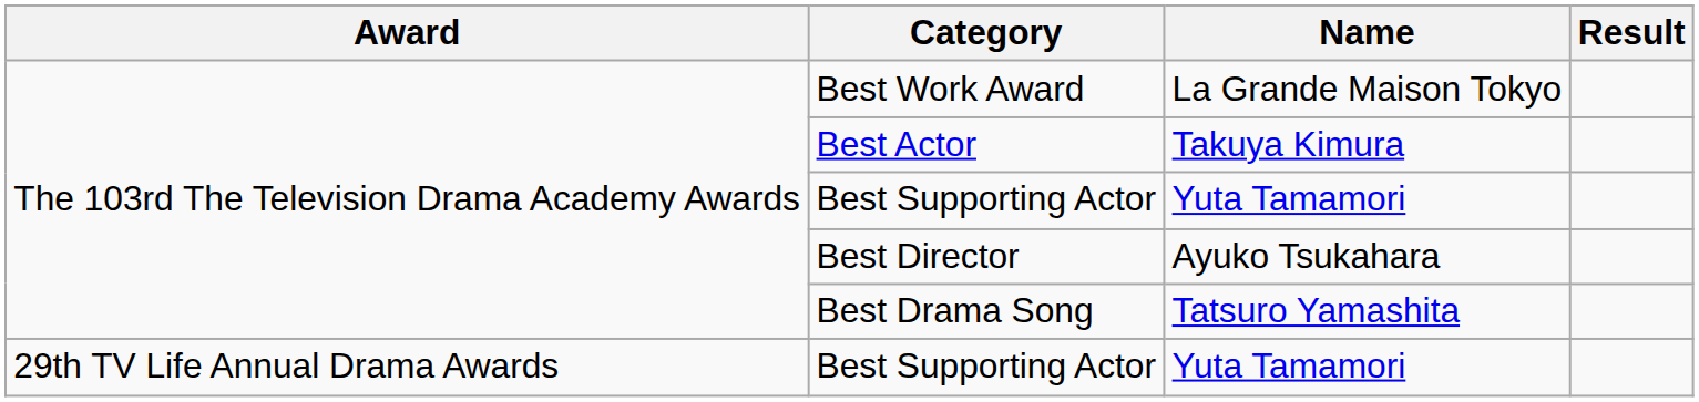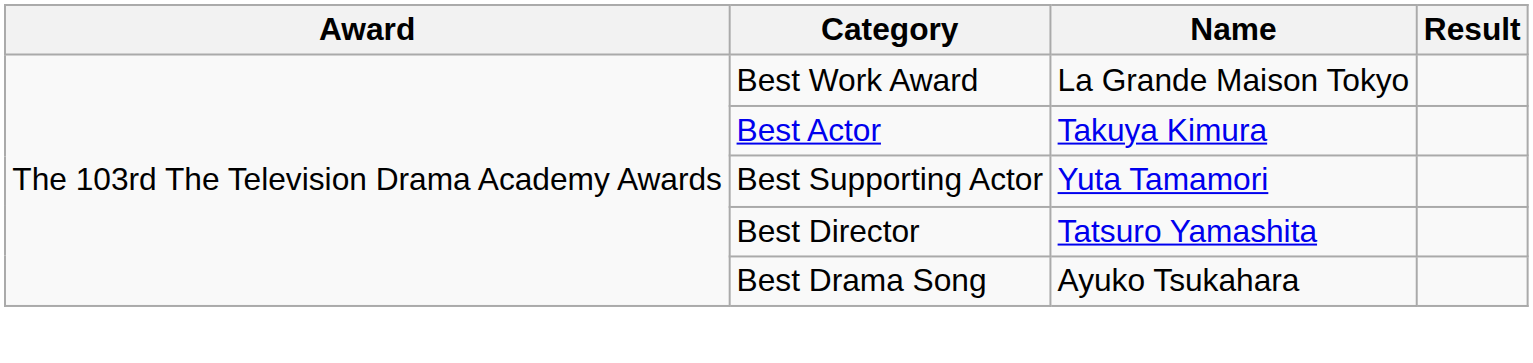Best Director | Name: Ayuko Tsukahara -> Tatsuro Yamashita
Best Drama Song | Name: Tatsuro Yamashita -> Ayuko Tsukahara
- row: 29th TV Life Annual Drama Awards | Best Supporting Actor | Yuta Tamamori
